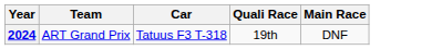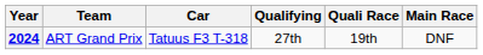+ column: Qualifying | 27th
